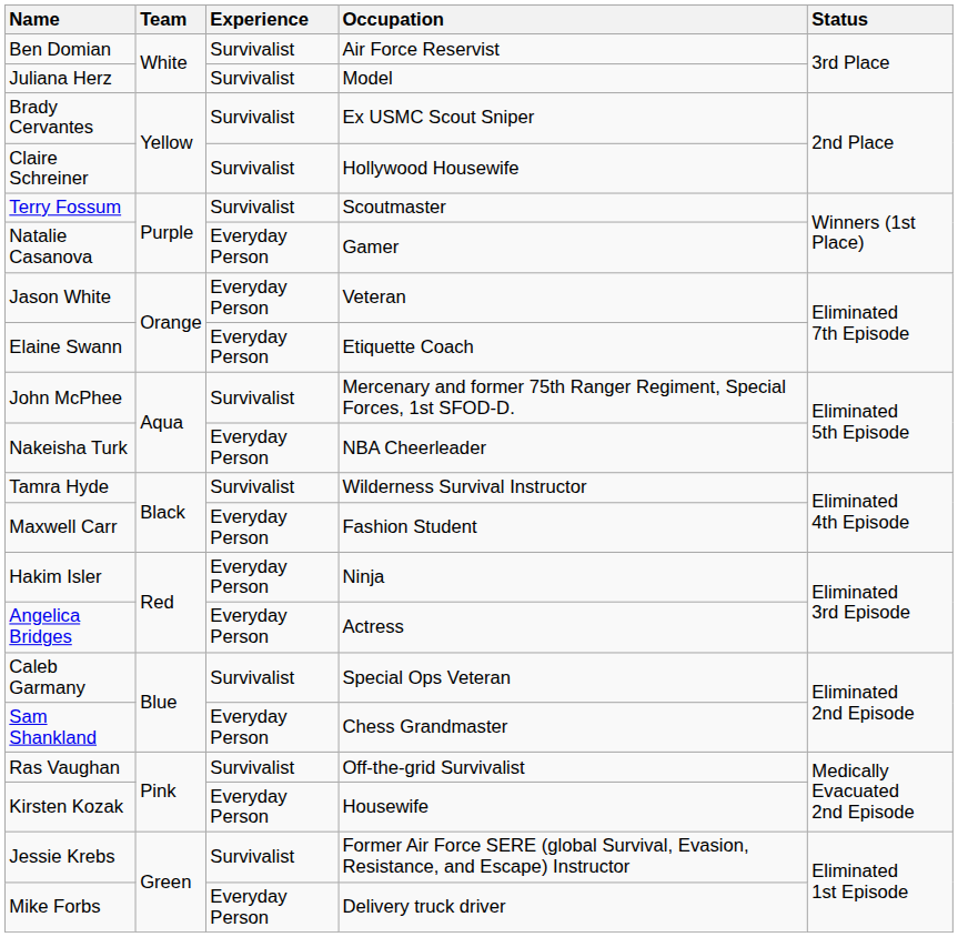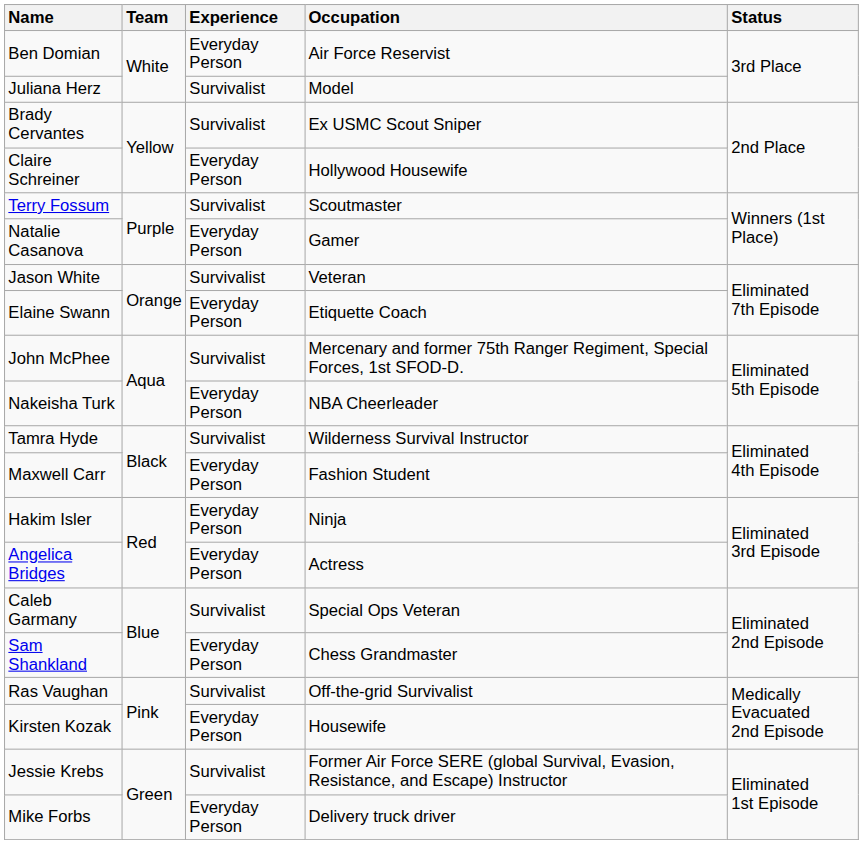Ben Domian | Experience: Survivalist -> Everyday Person
Claire Schreiner | Experience: Survivalist -> Everyday Person
Jason White | Experience: Everyday Person -> Survivalist
